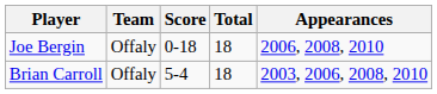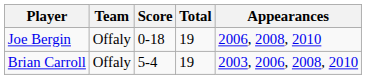Joe Bergin | Total: 18 -> 19
Brian Carroll | Total: 18 -> 19
